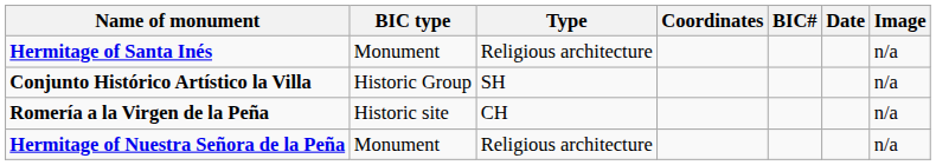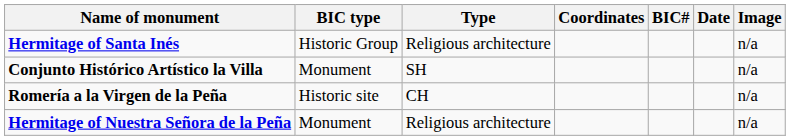Hermitage of Santa Inés | BIC type: Monument -> Historic Group
Conjunto Histórico Artístico la Villa | BIC type: Historic Group -> Monument
